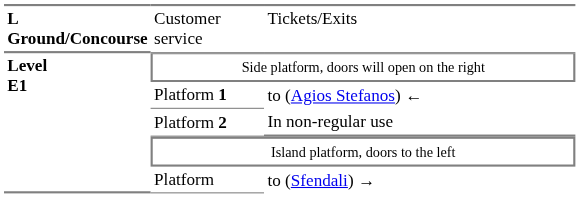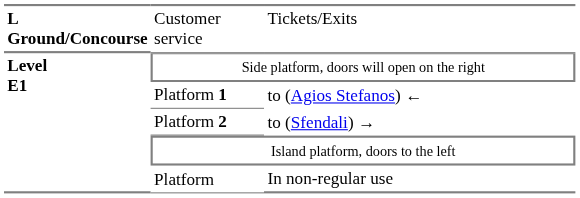Platform 2 | column 3: In non-regular use -> to (Sfendali) →
Platform | column 3: to (Sfendali) → -> In non-regular use
